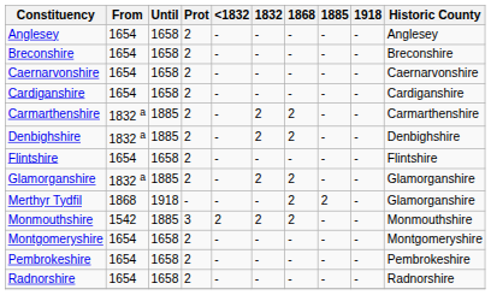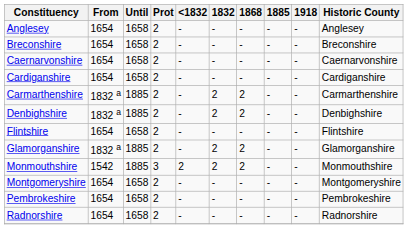- row: Merthyr Tydfil | 1868 | 1918 | - | - | - | 2 | 2 | - | Glamorganshire
